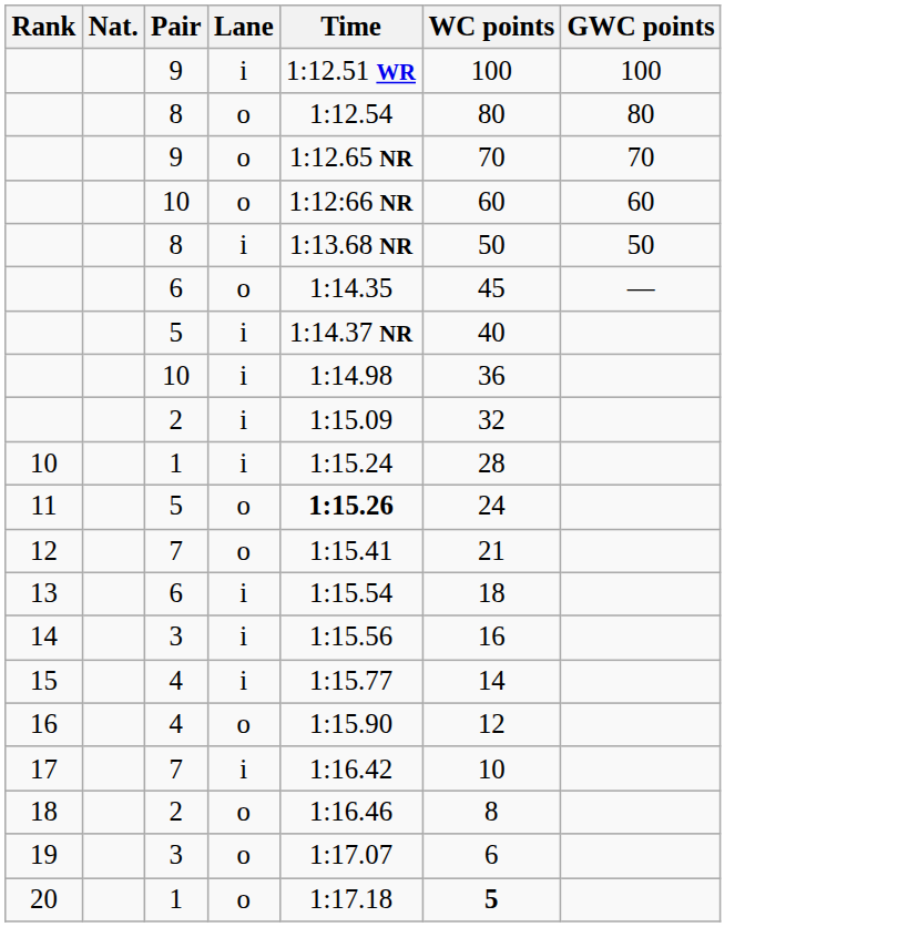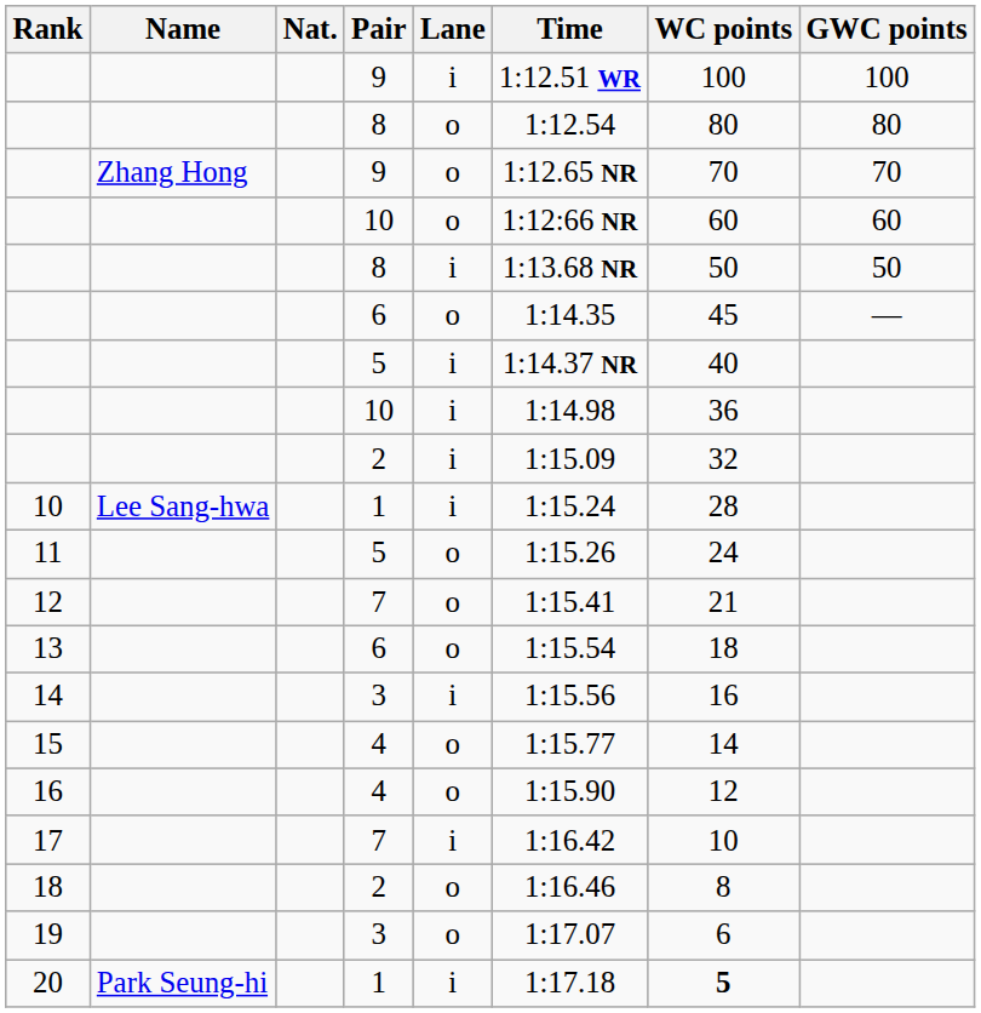+ column: Name | Zhang Hong | Lee Sang-hwa | Park Seung-hi
11 | Time: bold -> normal
13 | Lane: i -> o
15 | Lane: i -> o
20 | Lane: o -> i
